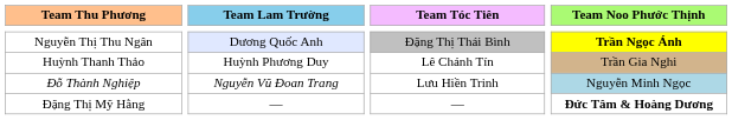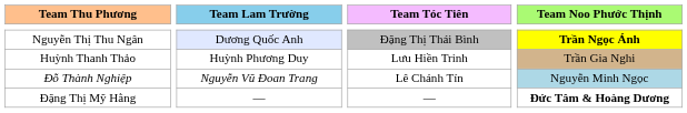Huỳnh Thanh Thảo | Team Tóc Tiên: Lê Chánh Tín -> Lưu Hiền Trinh
Đỗ Thành Nghiệp | Team Tóc Tiên: Lưu Hiền Trinh -> Lê Chánh Tín
